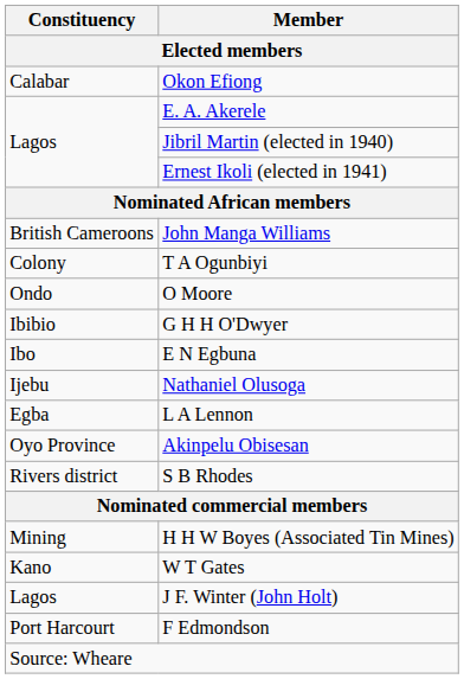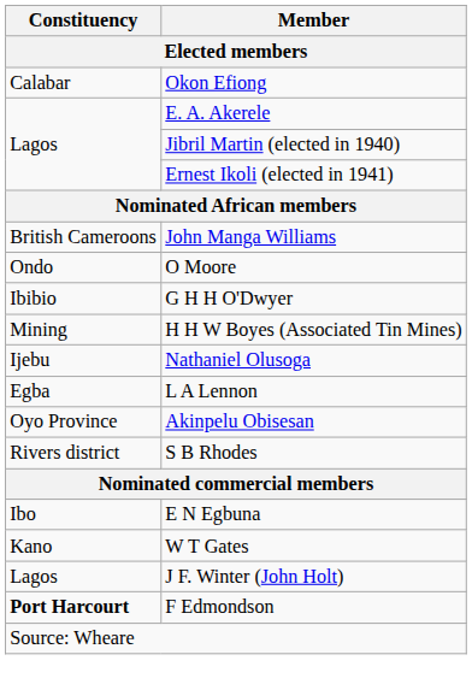- row: Colony | T A Ogunbiyi
rows swapped: E N Egbuna <-> H H W Boyes (Associated Tin Mines)
F Edmondson | Constituency: normal -> bold
